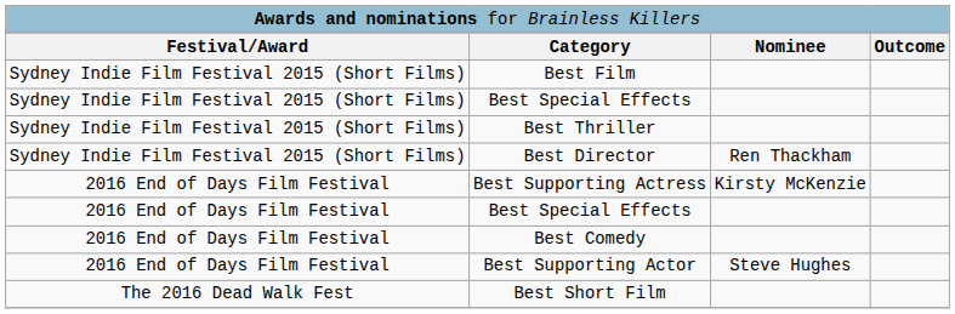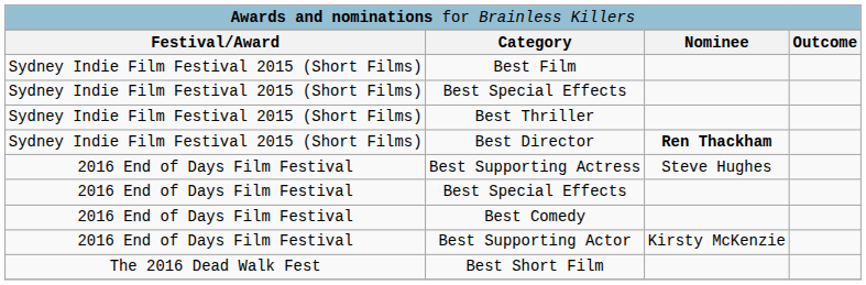Best Director | column 3: normal -> bold
Best Supporting Actress | column 3: Kirsty McKenzie -> Steve Hughes
Best Supporting Actor | column 3: Steve Hughes -> Kirsty McKenzie
